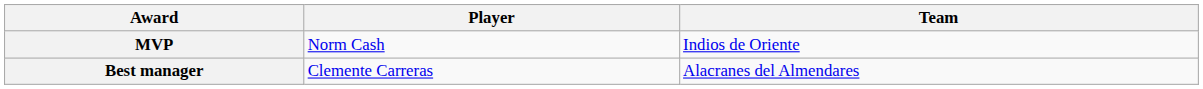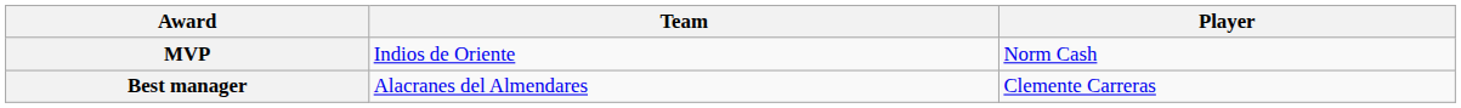columns swapped: Player <-> Team
